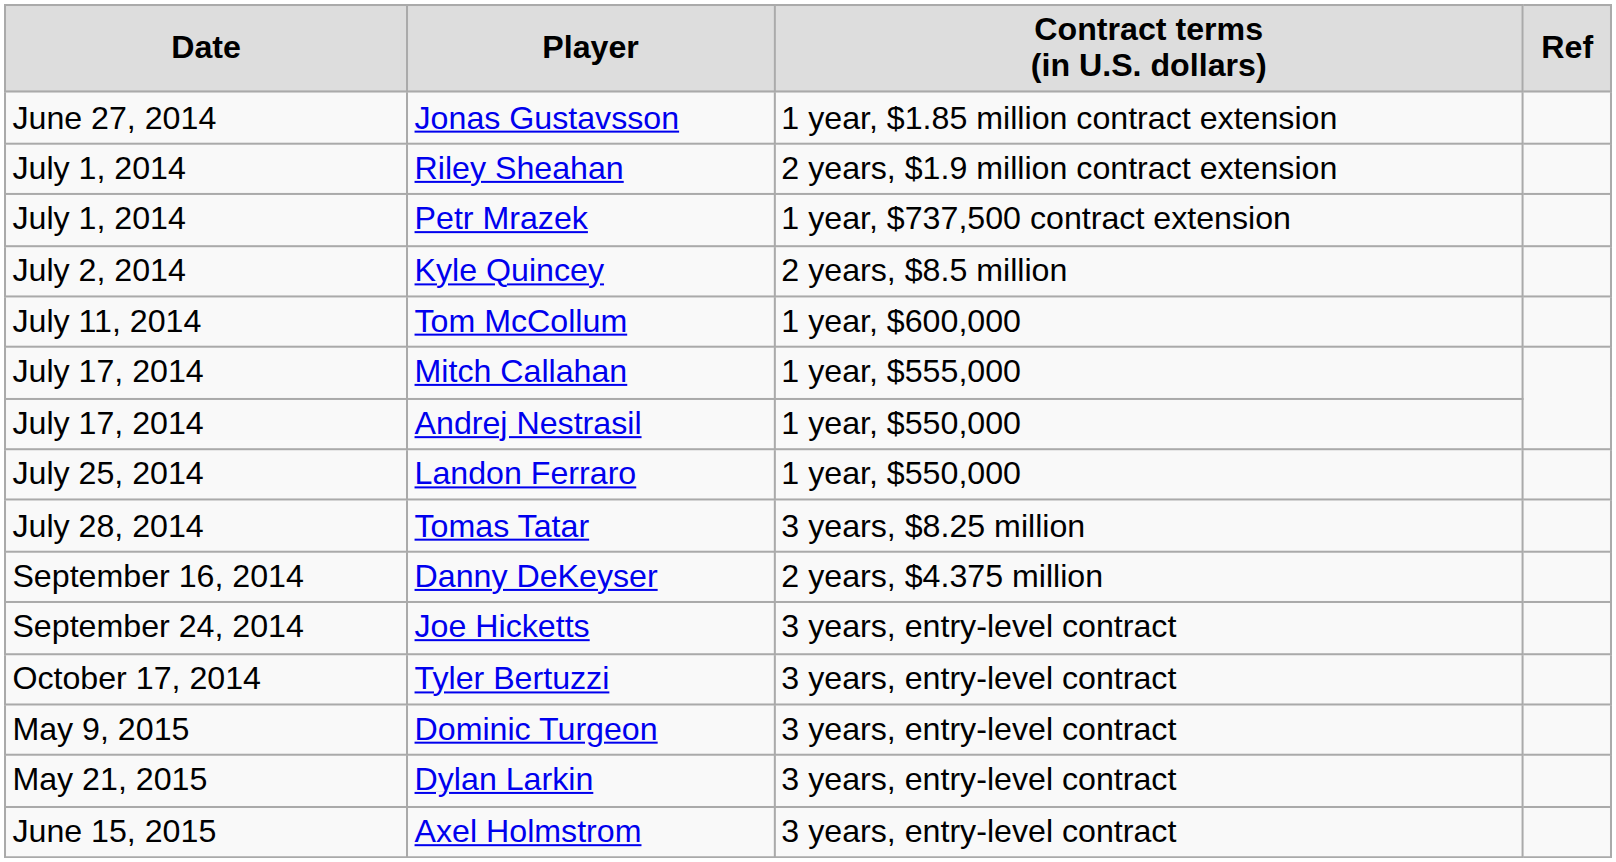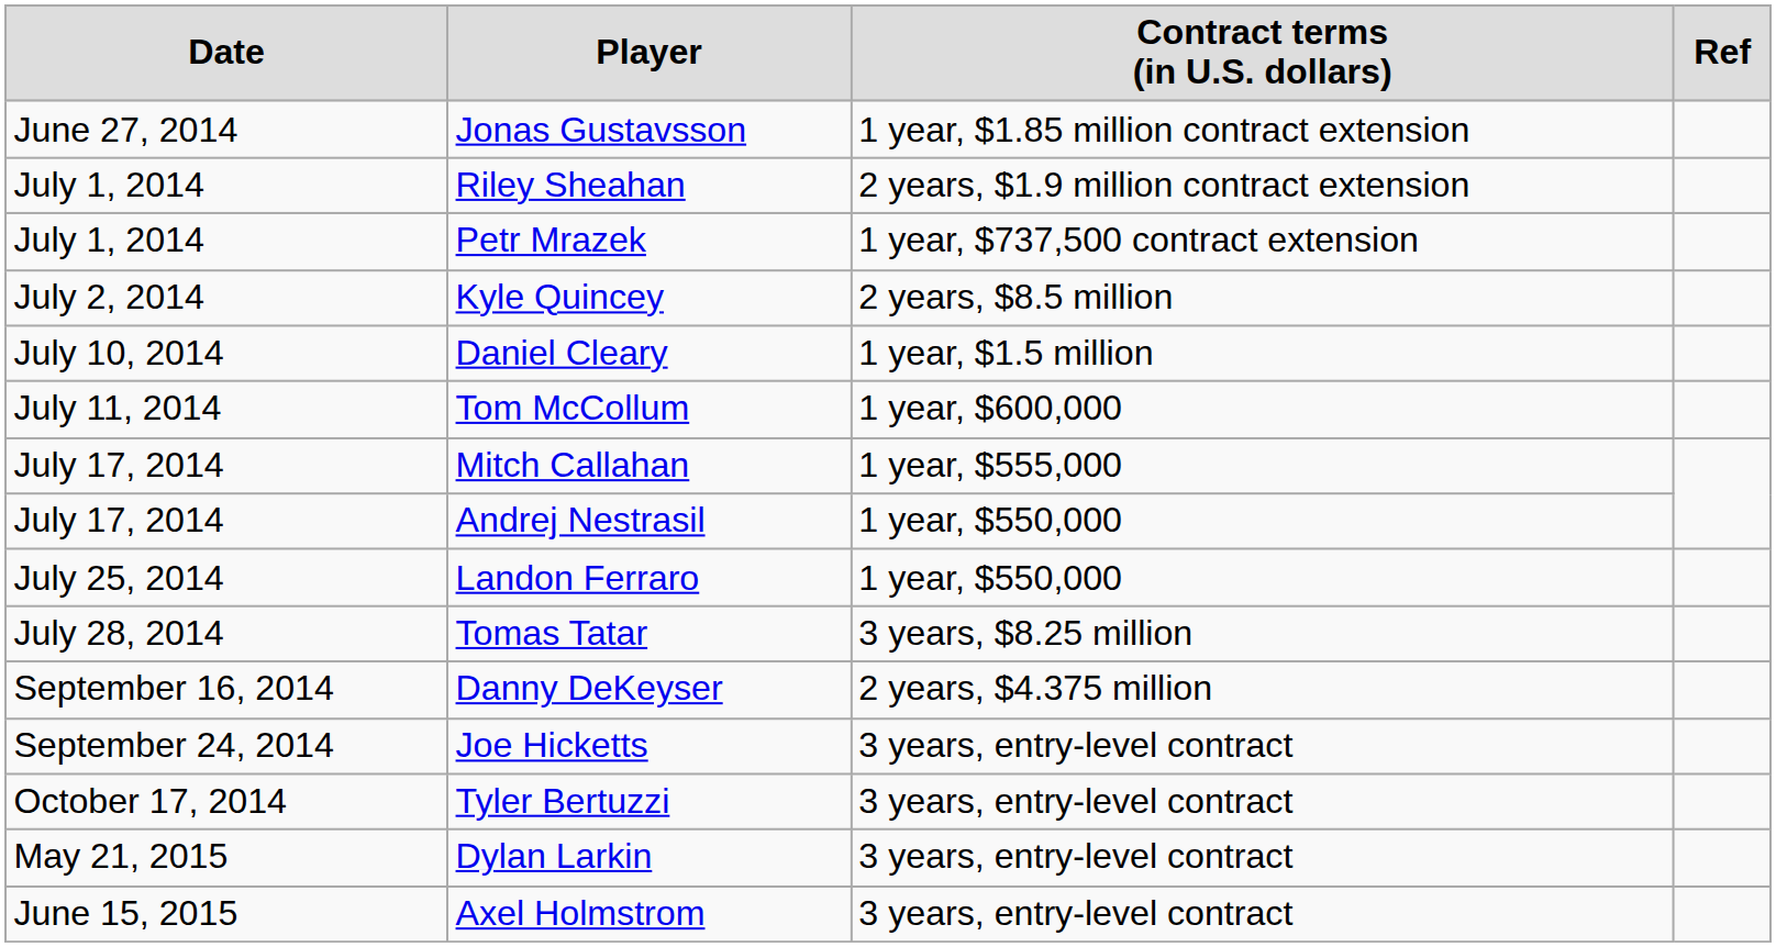+ row: July 10, 2014 | Daniel Cleary | 1 year, $1.5 million
- row: May 9, 2015 | Dominic Turgeon | 3 years, entry-level contract
